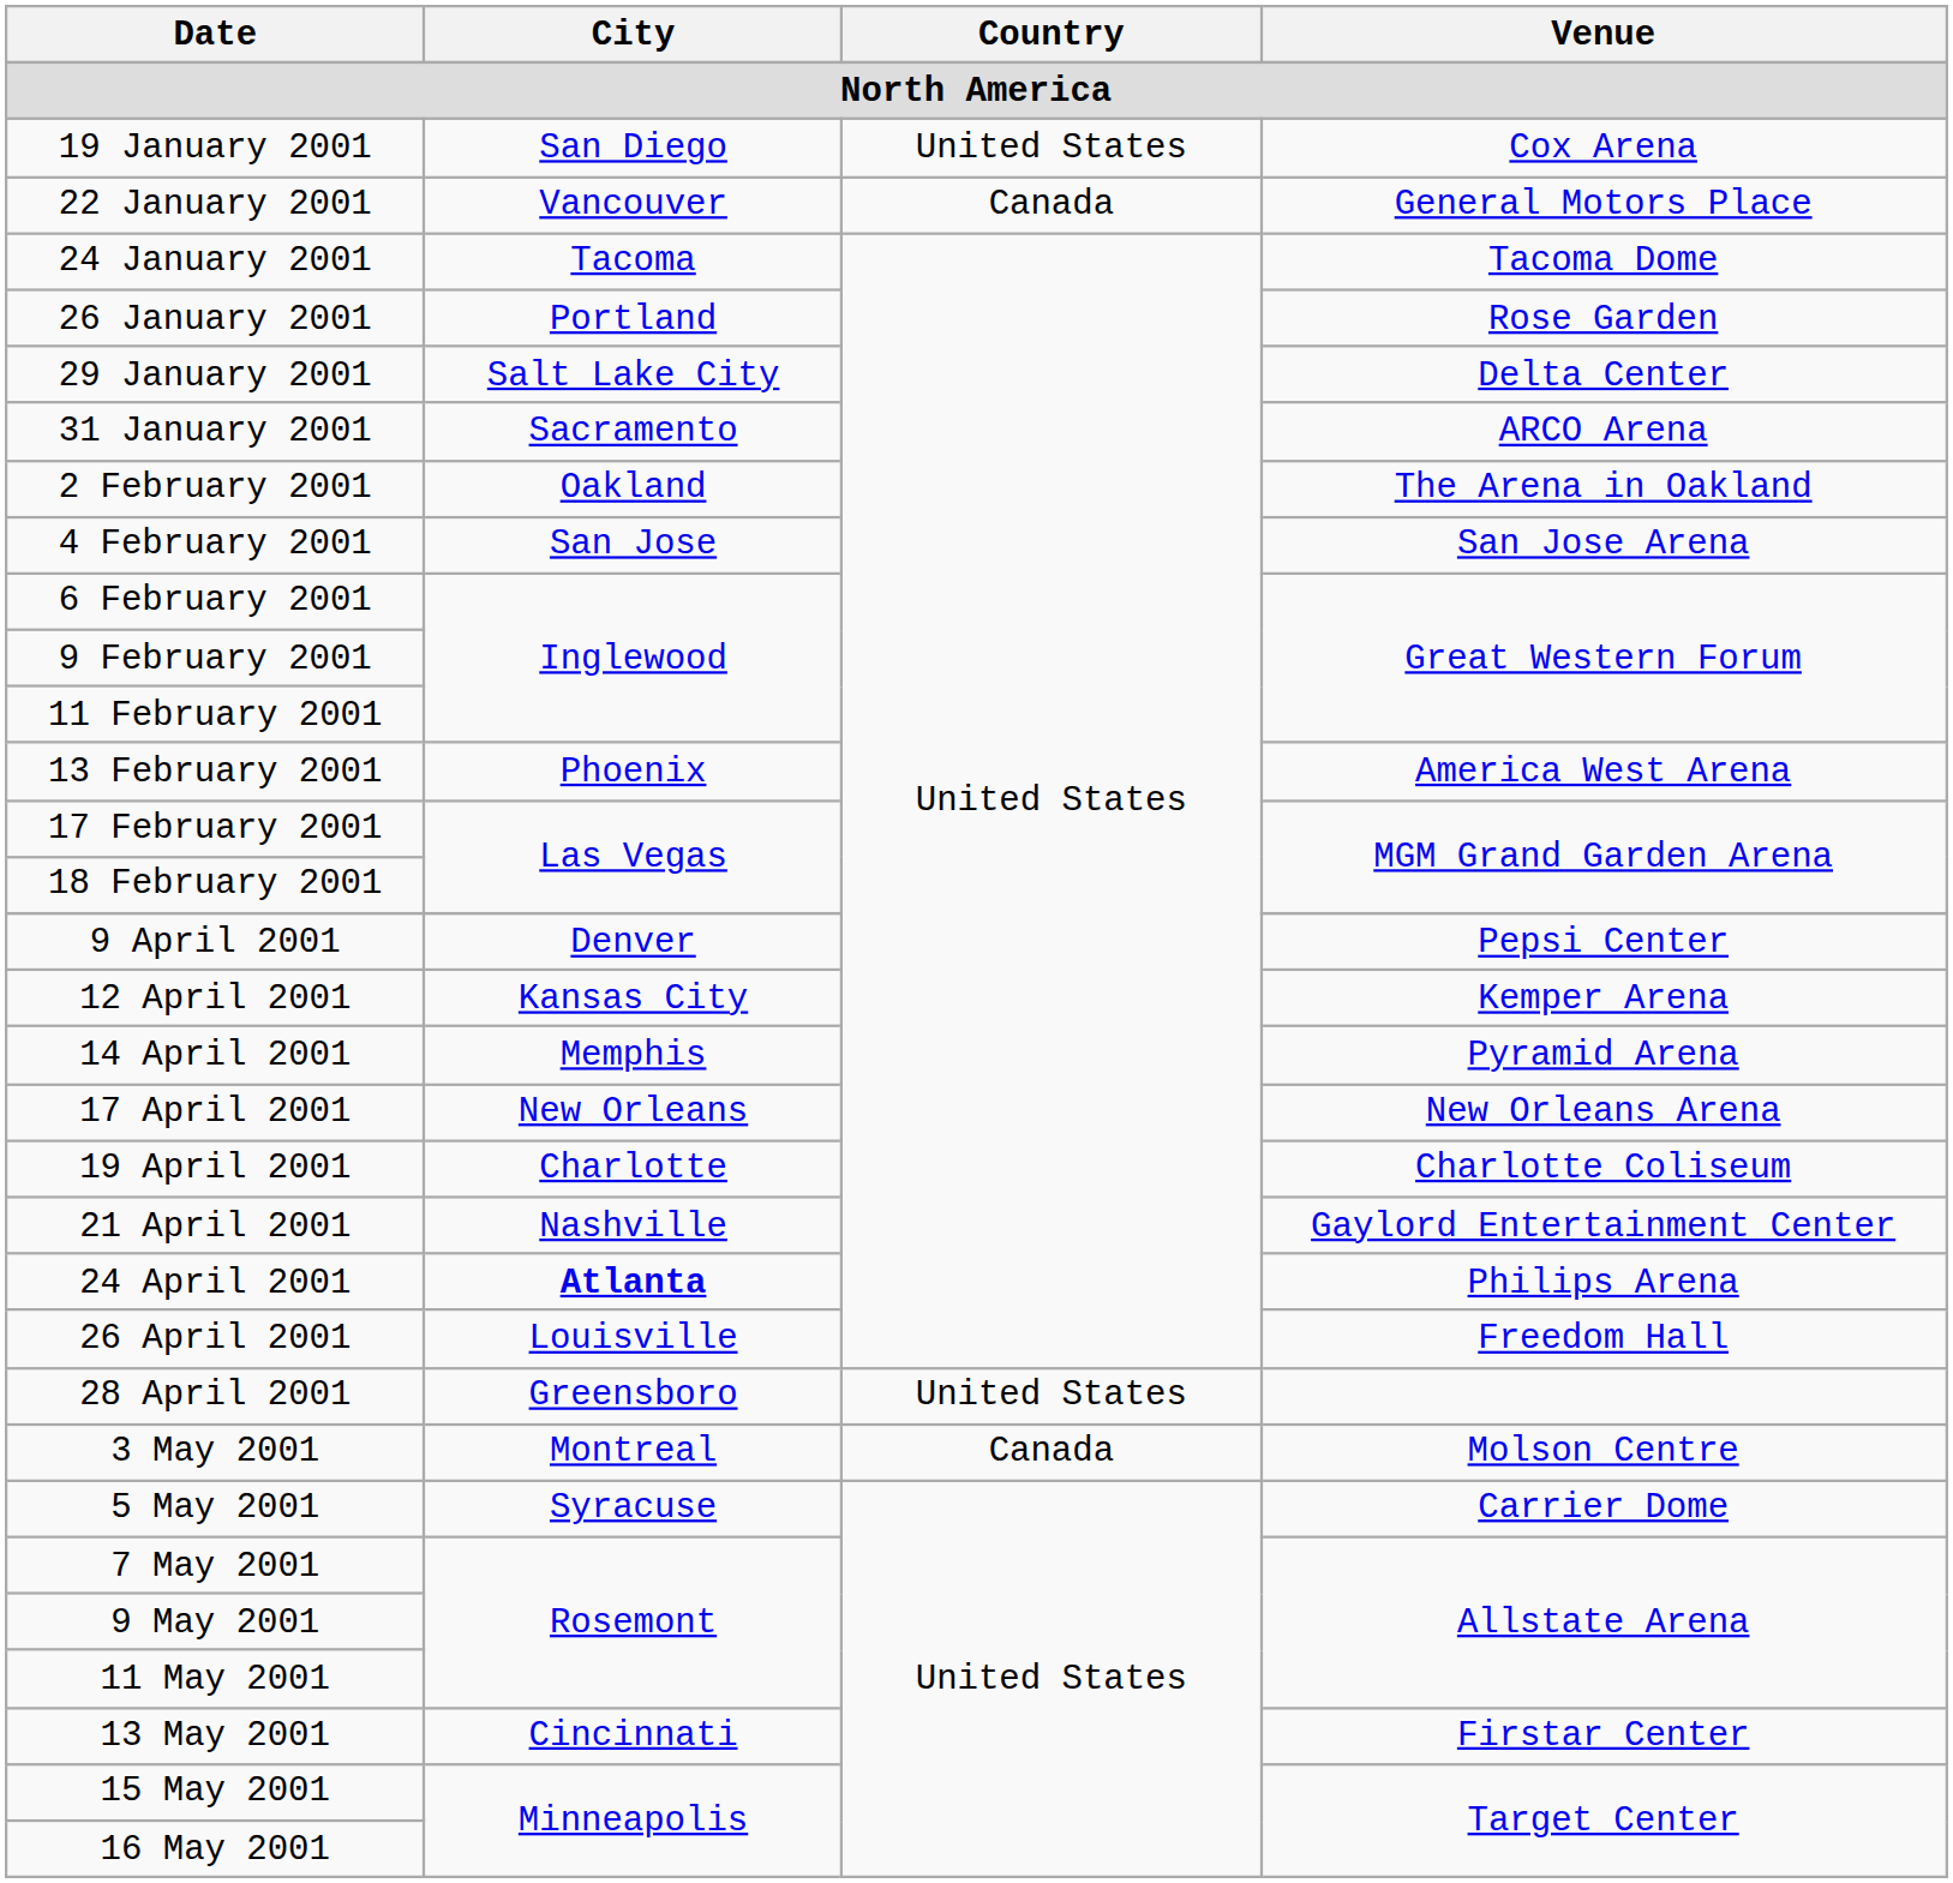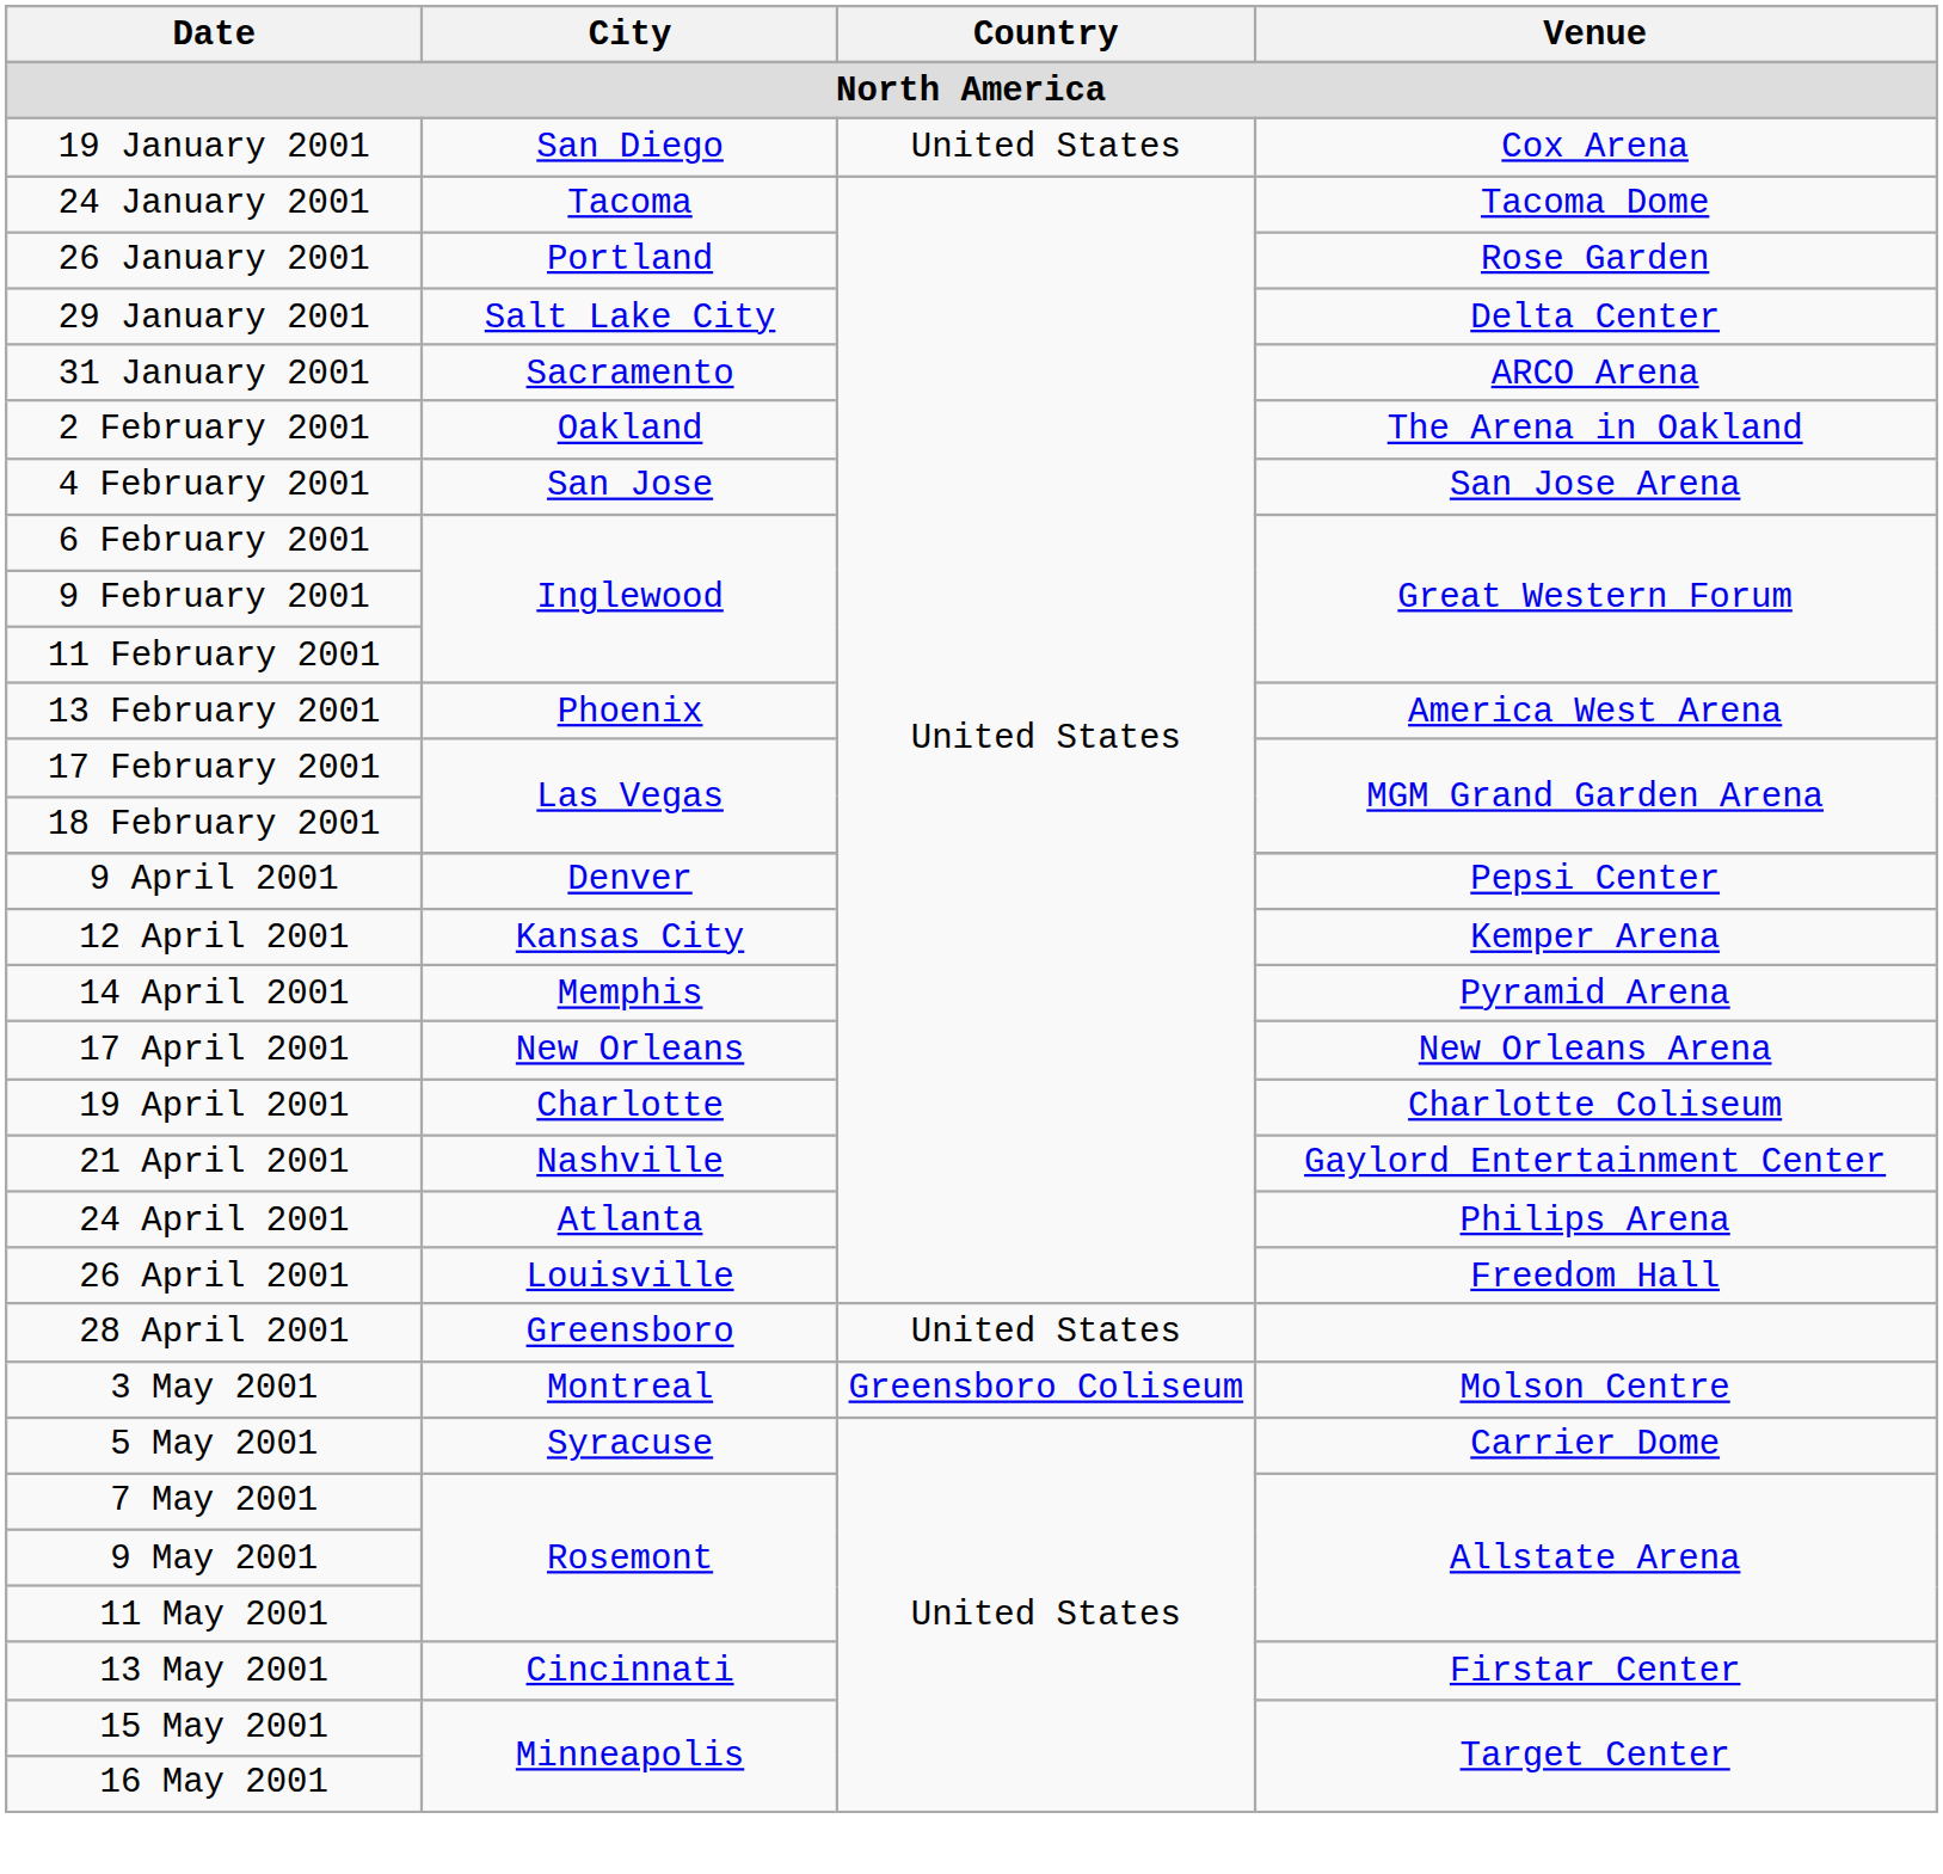- row: 22 January 2001 | Vancouver | Canada | General Motors Place
24 April 2001 | City: bold -> normal
3 May 2001 | Country: Canada -> Greensboro Coliseum
